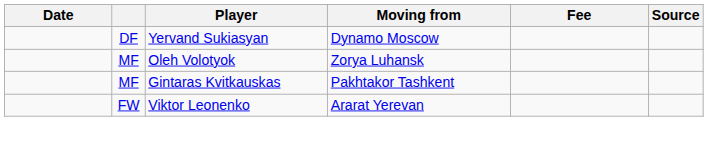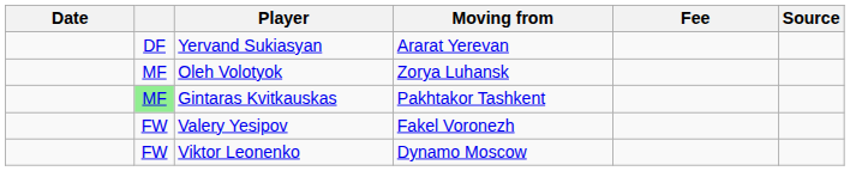Yervand Sukiasyan | Moving from: Dynamo Moscow -> Ararat Yerevan
Gintaras Kvitkauskas | column 2: no background -> lightgreen background
+ row: FW | Valery Yesipov | Fakel Voronezh
Viktor Leonenko | Moving from: Ararat Yerevan -> Dynamo Moscow
